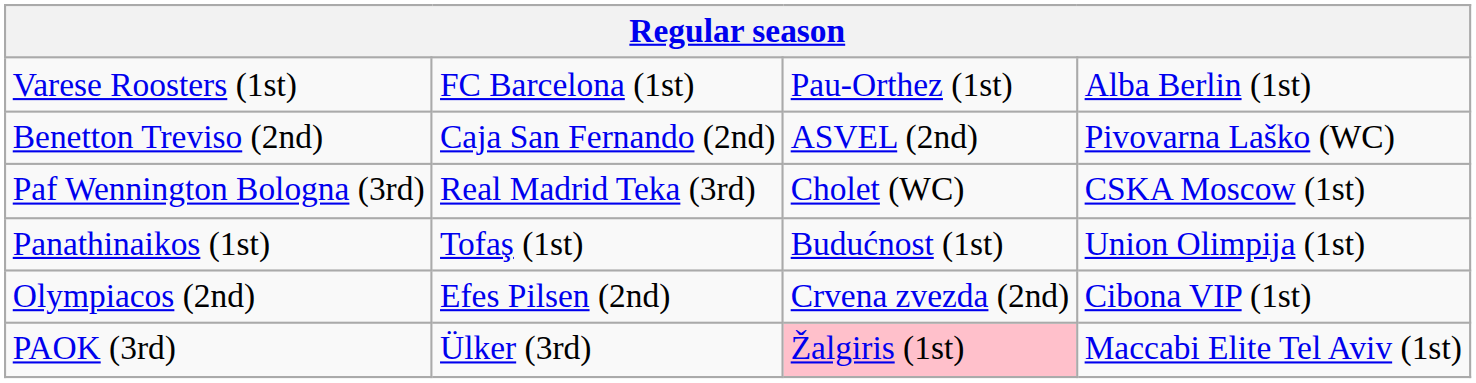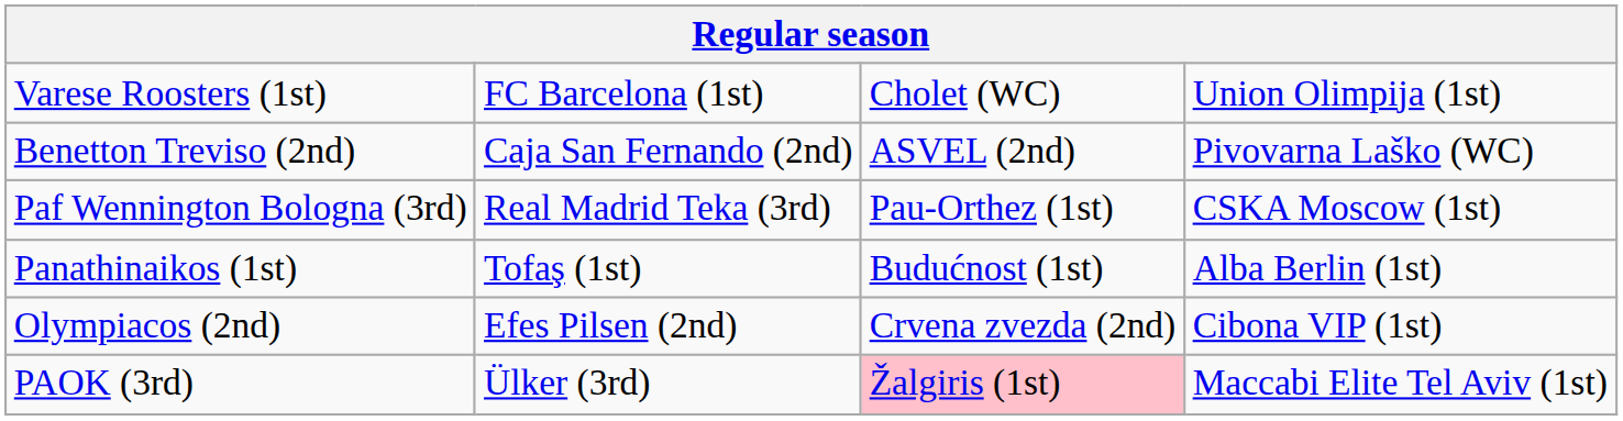Varese Roosters (1st) | column 3: Pau-Orthez (1st) -> Cholet (WC)
Varese Roosters (1st) | column 4: Alba Berlin (1st) -> Union Olimpija (1st)
Paf Wennington Bologna (3rd) | column 3: Cholet (WC) -> Pau-Orthez (1st)
Panathinaikos (1st) | column 4: Union Olimpija (1st) -> Alba Berlin (1st)
